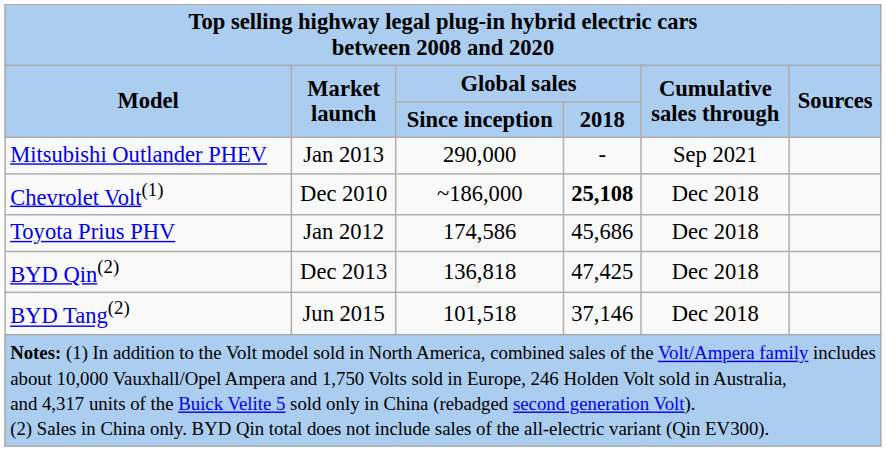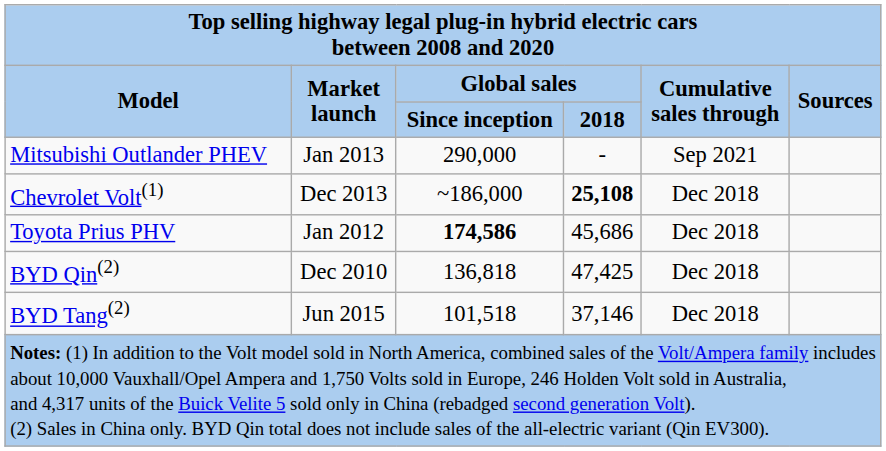Chevrolet Volt(1) | Market launch: Dec 2010 -> Dec 2013
Toyota Prius PHV | Global sales / Since inception: normal -> bold
BYD Qin(2) | Market launch: Dec 2013 -> Dec 2010
